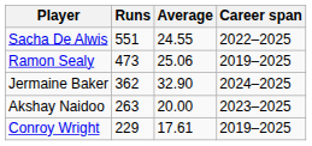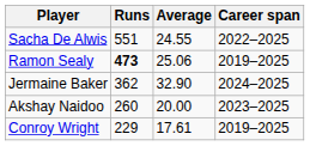Ramon Sealy | Runs: normal -> bold
Akshay Naidoo | Runs: 263 -> 260
